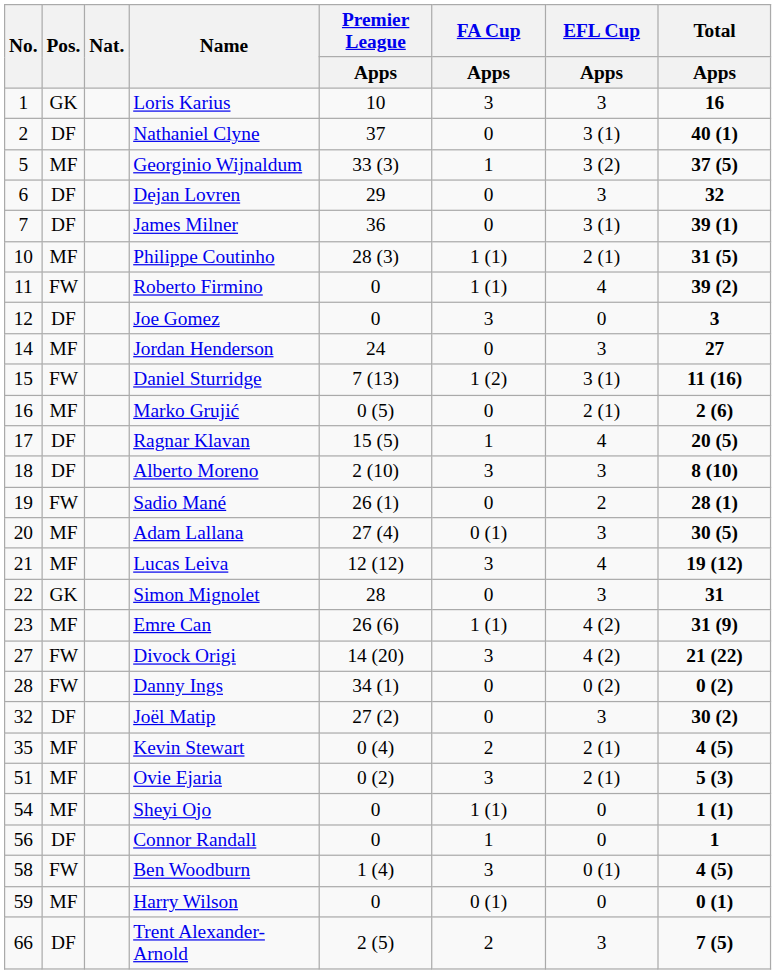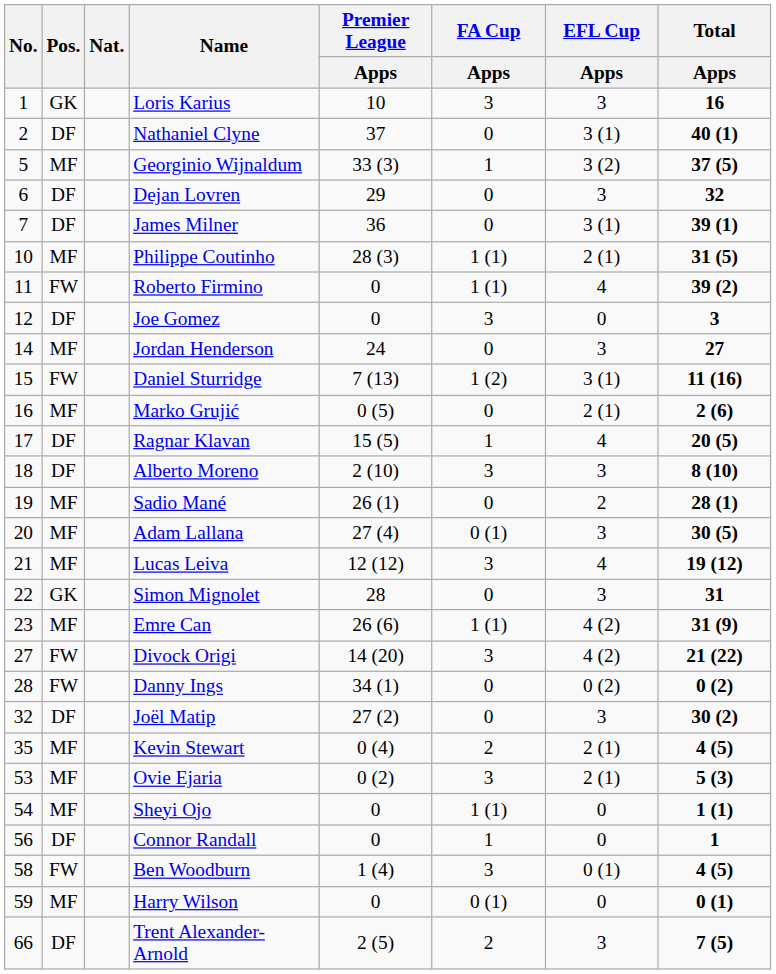Sadio Mané | Pos.: FW -> MF
Ovie Ejaria | No.: 51 -> 53
